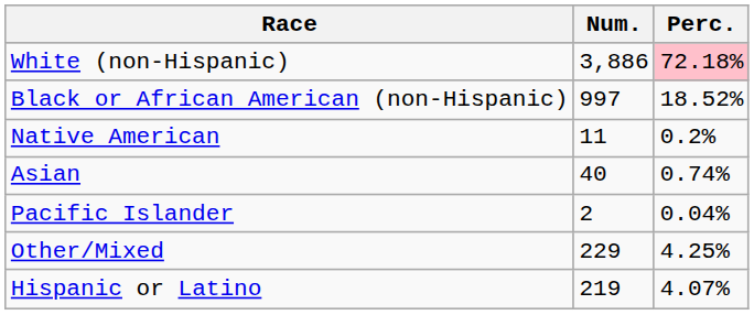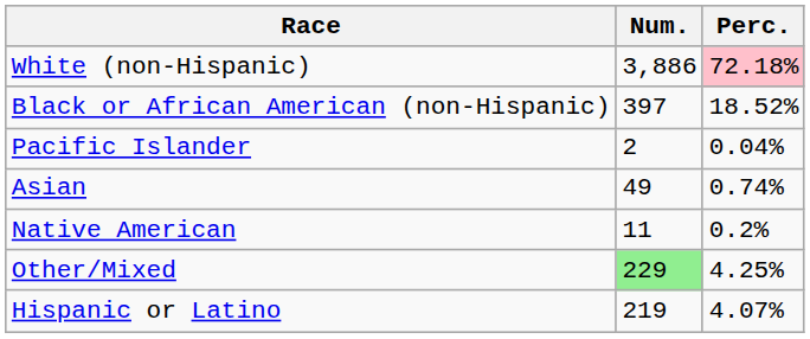Black or African American (non-Hispanic) | Num.: 997 -> 397
rows swapped: Native American <-> Pacific Islander
Asian | Num.: 40 -> 49
Other/Mixed | Num.: no background -> lightgreen background
